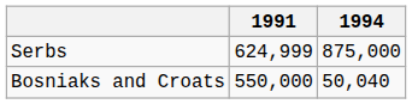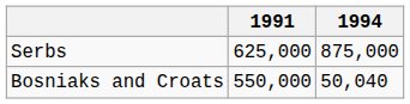Serbs | 1991: 624,999 -> 625,000
